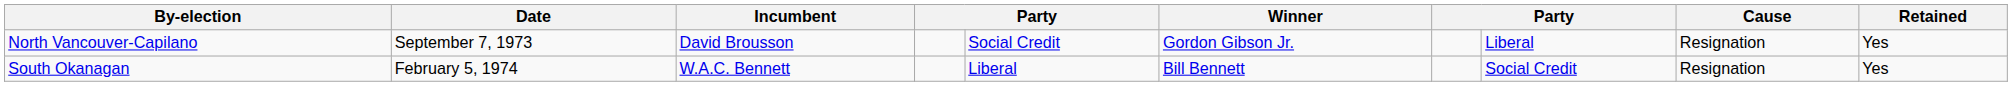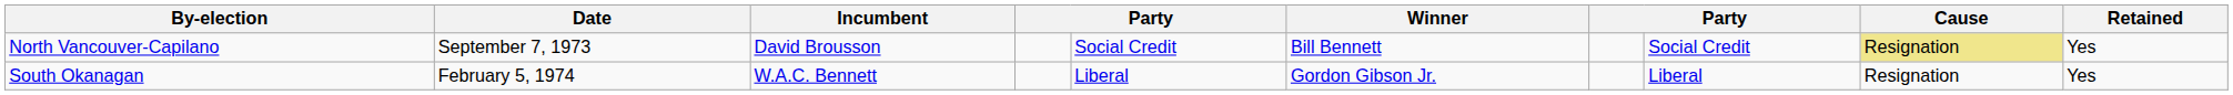North Vancouver-Capilano | Winner: Gordon Gibson Jr. -> Bill Bennett
North Vancouver-Capilano | column 8: Liberal -> Social Credit
North Vancouver-Capilano | Cause: no background -> khaki background
South Okanagan | Winner: Bill Bennett -> Gordon Gibson Jr.
South Okanagan | column 8: Social Credit -> Liberal
